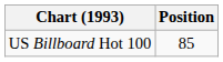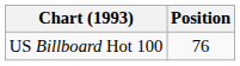US Billboard Hot 100 | Position: 85 -> 76
